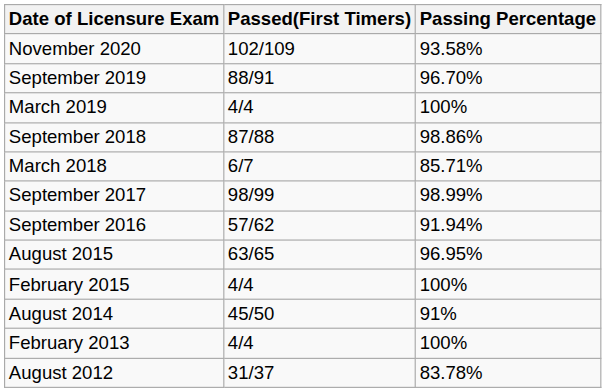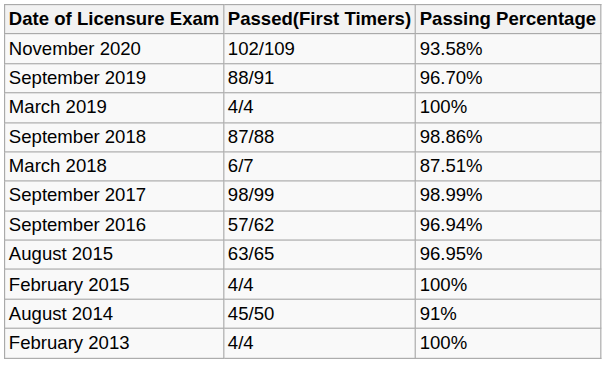March 2018 | Passing Percentage: 85.71% -> 87.51%
September 2016 | Passing Percentage: 91.94% -> 96.94%
- row: August 2012 | 31/37 | 83.78%
